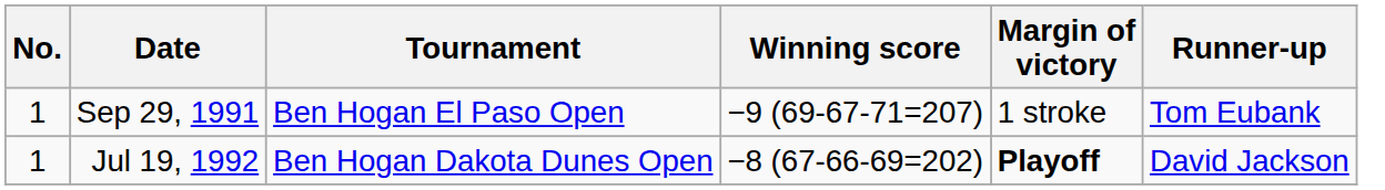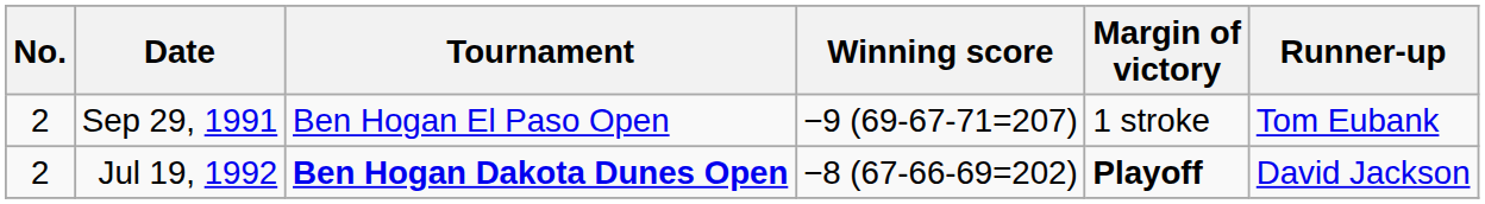Sep 29, 1991 | No.: 1 -> 2
Jul 19, 1992 | No.: 1 -> 2
Jul 19, 1992 | Tournament: normal -> bold
